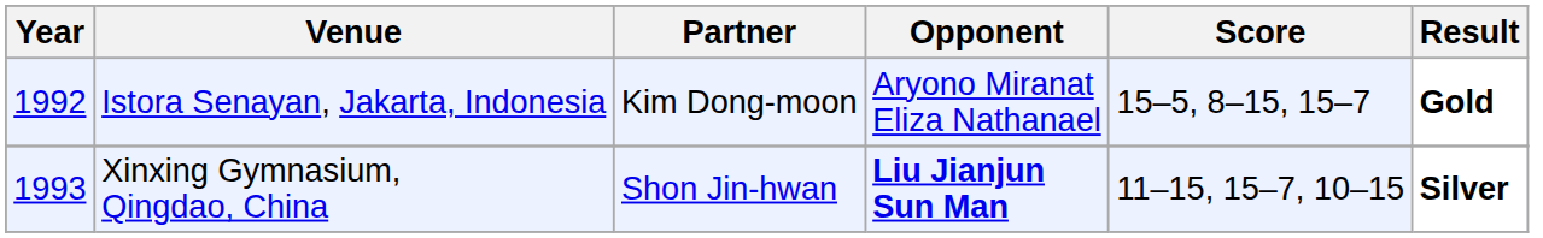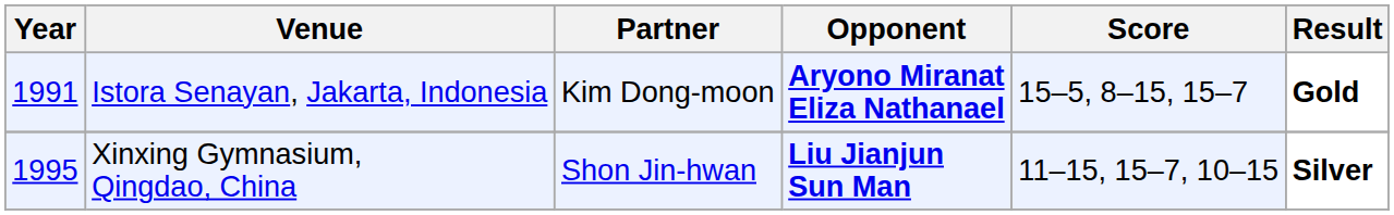Istora Senayan, Jakarta, Indonesia | Year: 1992 -> 1991
Istora Senayan, Jakarta, Indonesia | Opponent: normal -> bold
Xinxing Gymnasium, Qingdao, China | Year: 1993 -> 1995
